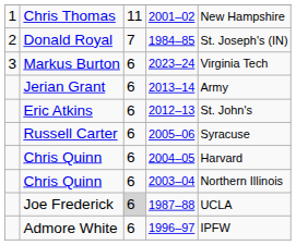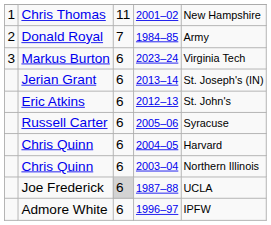Donald Royal | column 5: St. Joseph's (IN) -> Army
Jerian Grant | column 5: Army -> St. Joseph's (IN)
